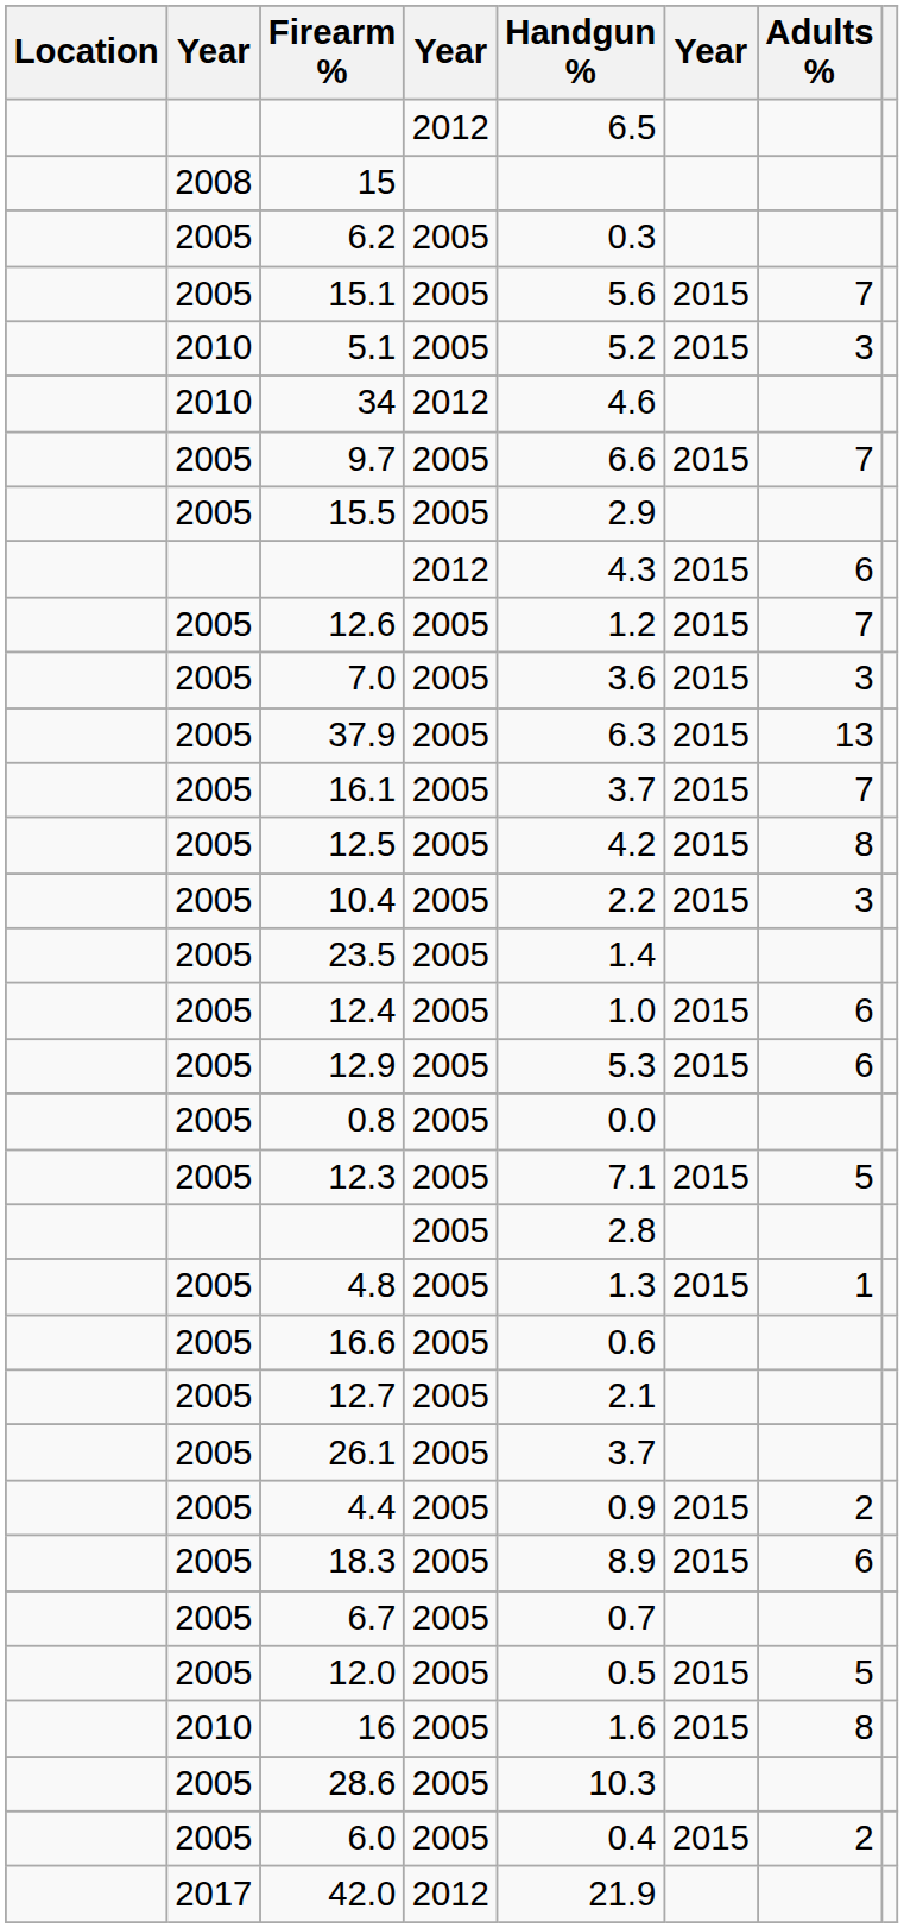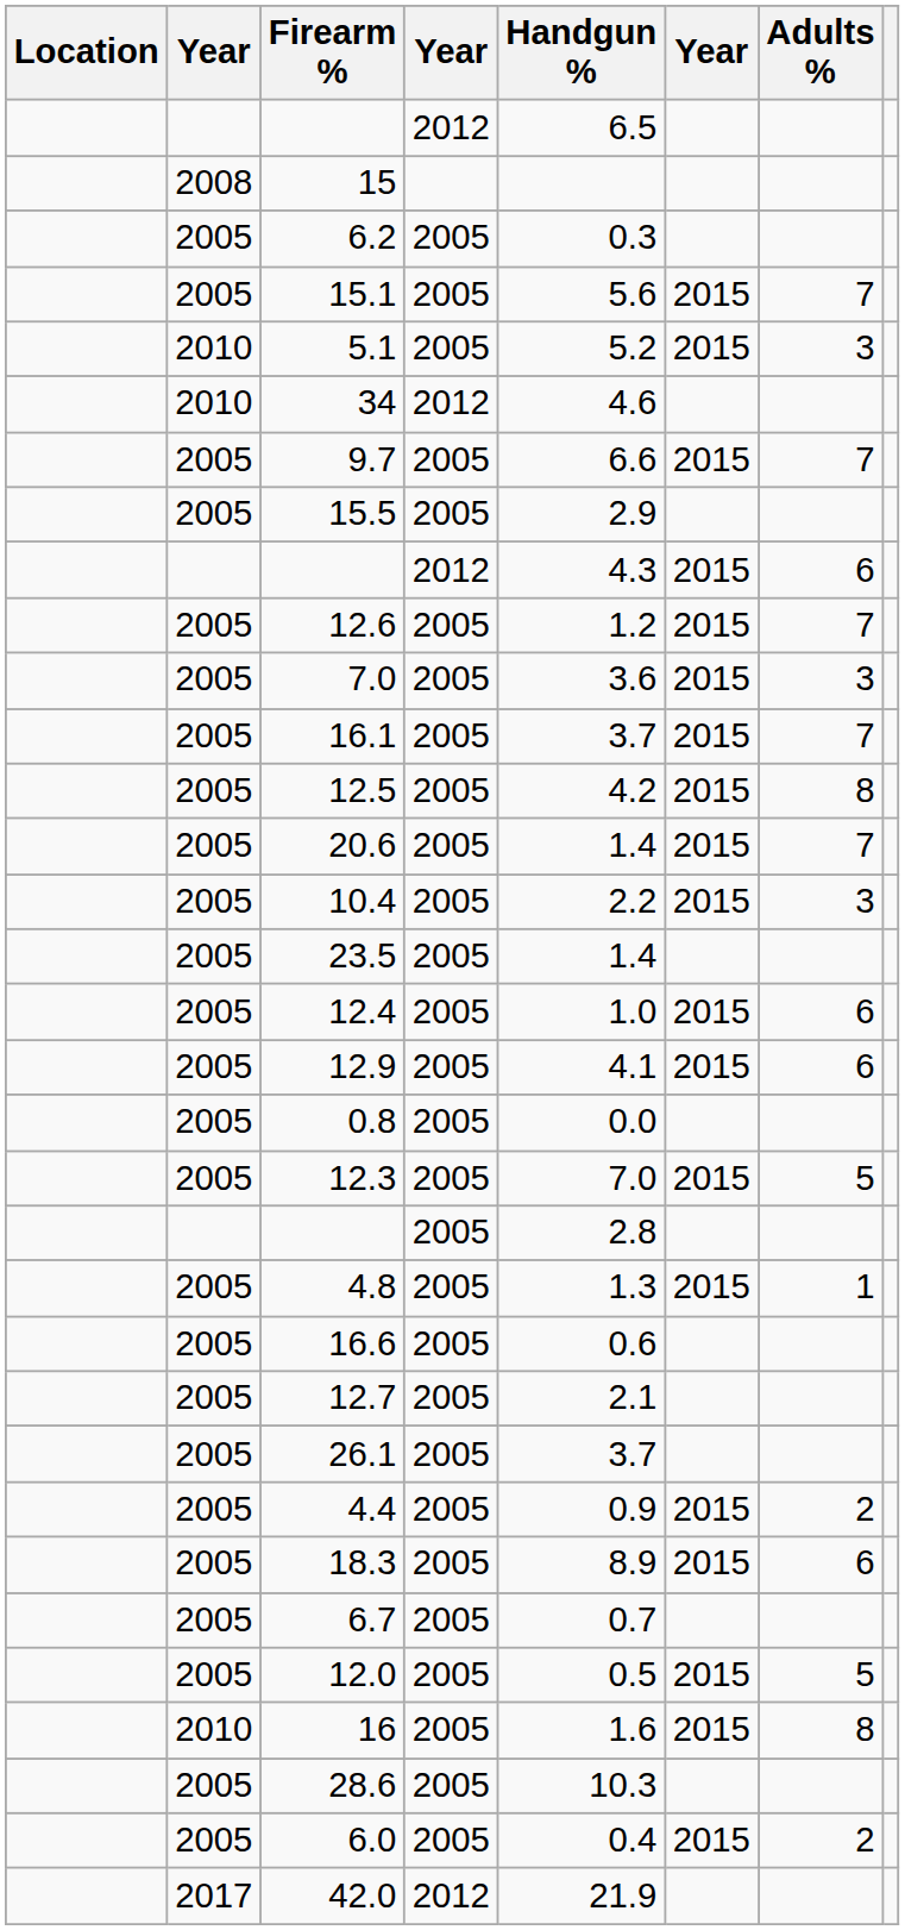- row: 2005 | 37.9 | 2005 | 6.3 | 2015 | 13
+ row: 2005 | 20.6 | 2005 | 1.4 | 2015 | 7
12.9 | Handgun %: 5.3 -> 4.1
12.3 | Handgun %: 7.1 -> 7.0
